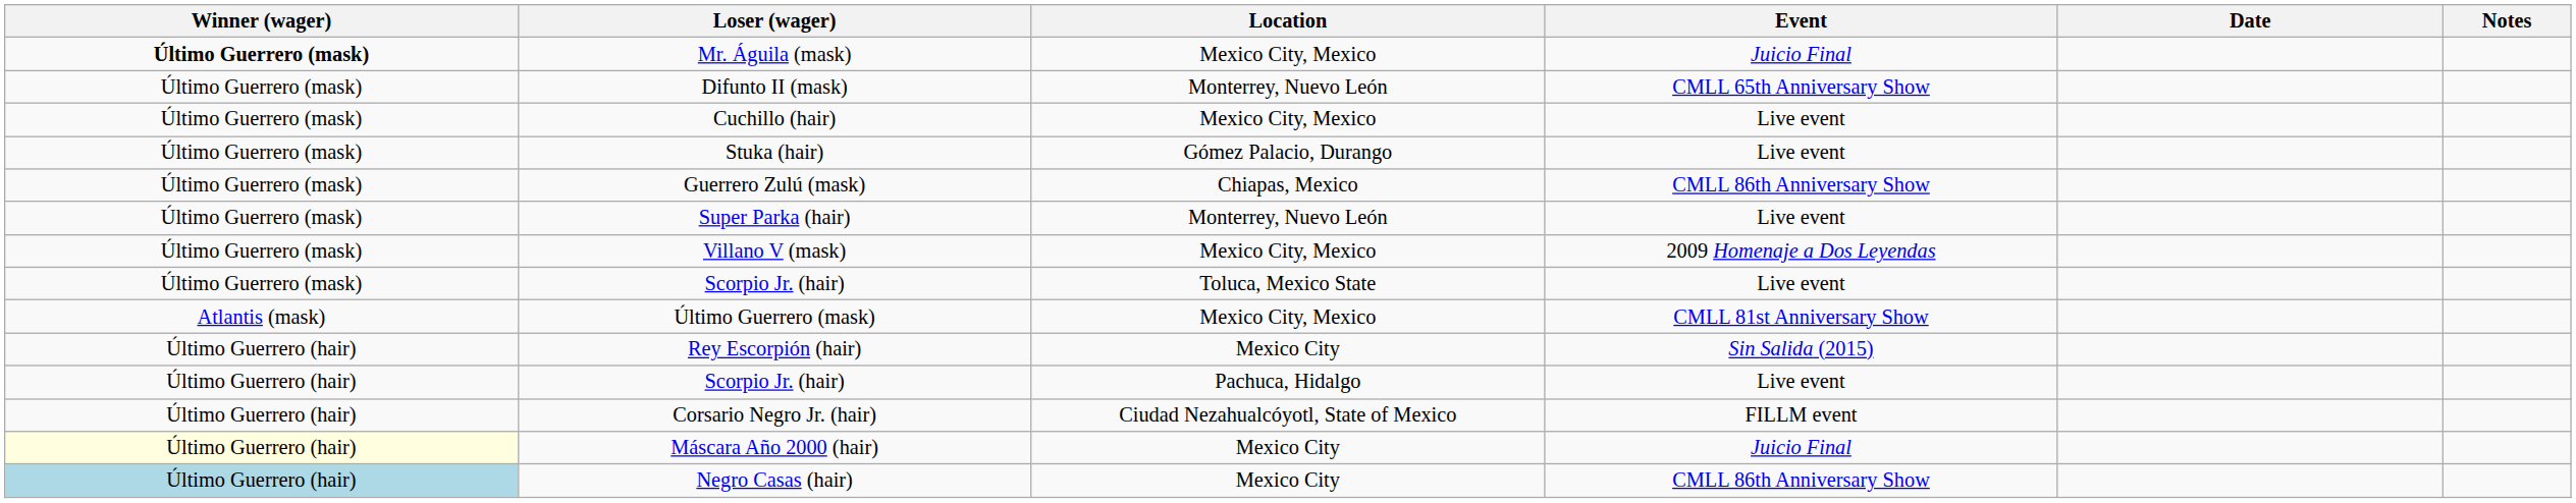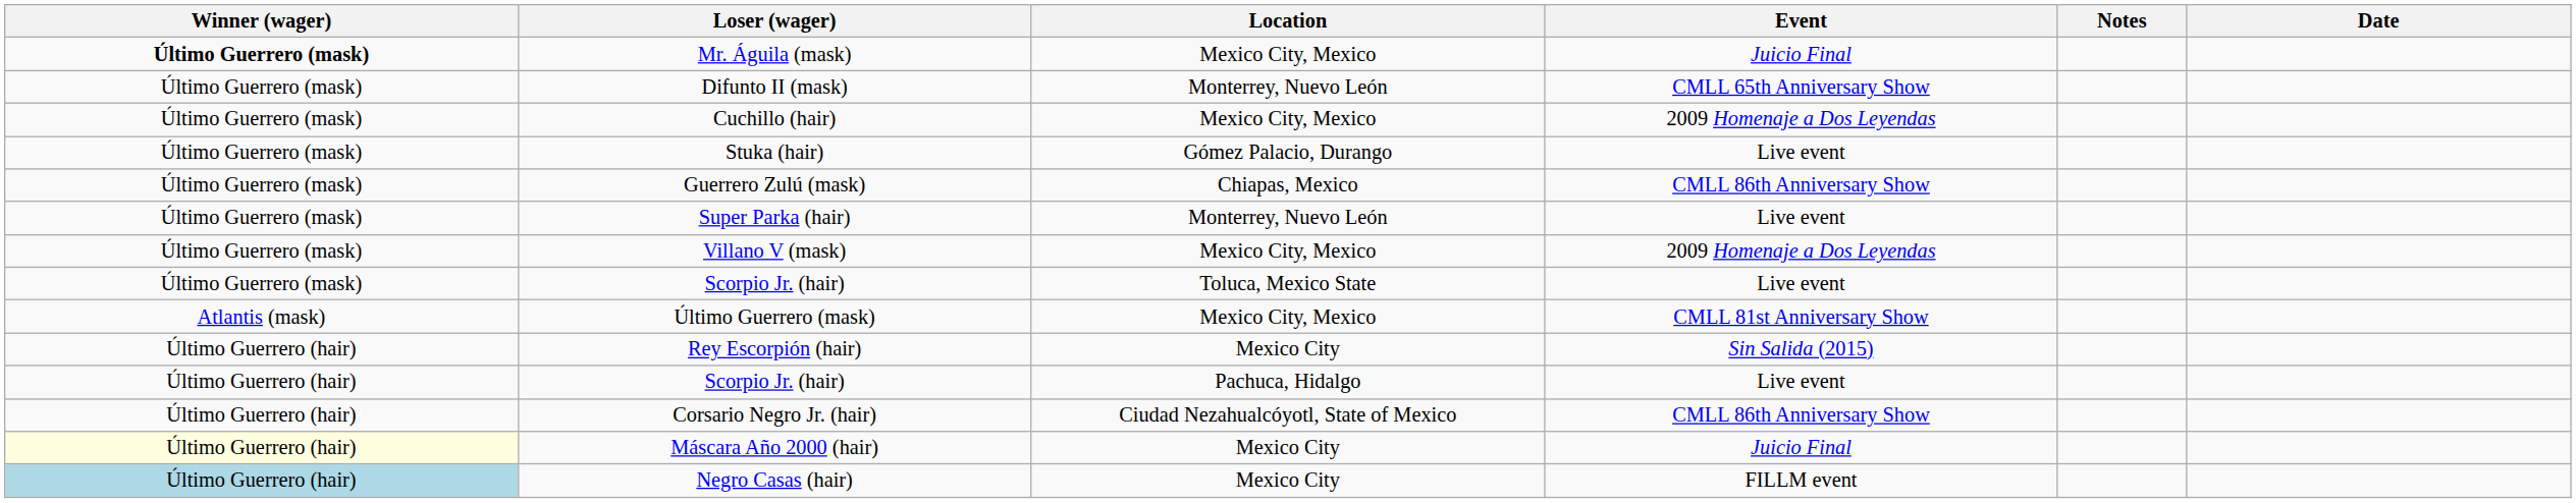columns swapped: Date <-> Notes
Cuchillo (hair) | Event: Live event -> 2009 Homenaje a Dos Leyendas
Corsario Negro Jr. (hair) | Event: FILLM event -> CMLL 86th Anniversary Show
Negro Casas (hair) | Event: CMLL 86th Anniversary Show -> FILLM event
